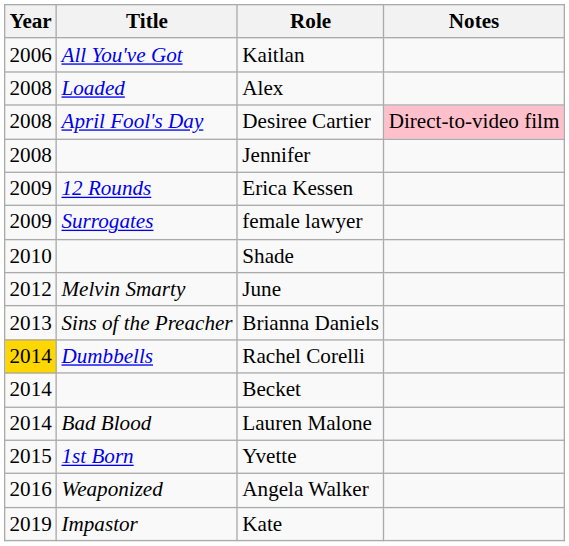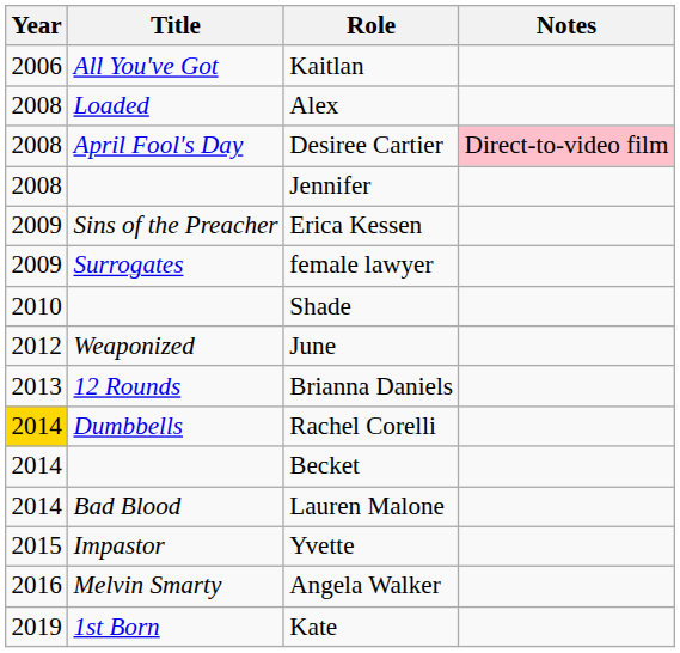Erica Kessen | Title: 12 Rounds -> Sins of the Preacher
June | Title: Melvin Smarty -> Weaponized
Brianna Daniels | Title: Sins of the Preacher -> 12 Rounds
Yvette | Title: 1st Born -> Impastor
Angela Walker | Title: Weaponized -> Melvin Smarty
Kate | Title: Impastor -> 1st Born
